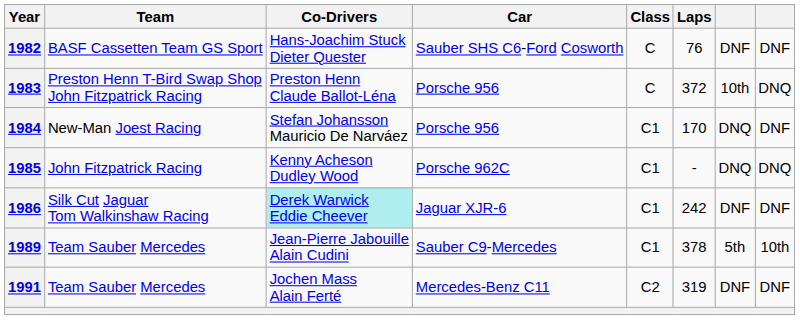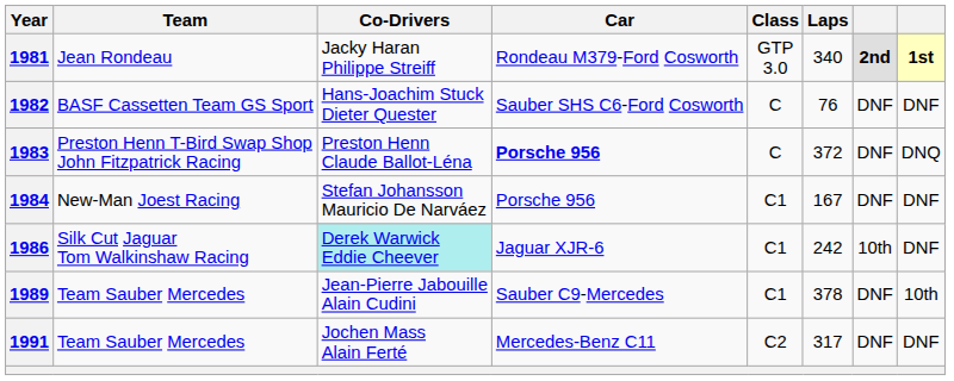+ row: 1981 | Jean Rondeau | Jacky Haran Philippe Streiff | Rondeau M379-Ford Cosworth | GTP 3.0 | 340 | 2nd | 1st
1983 | Car: normal -> bold
1983 | column 7: 10th -> DNF
1984 | Laps: 170 -> 167
1984 | column 7: DNQ -> DNF
- row: 1985 | John Fitzpatrick Racing | Kenny Acheson Dudley Wood | Porsche 962C | C1 | - | DNQ | DNQ
1986 | column 7: DNF -> 10th
1989 | column 7: 5th -> DNF
1991 | Laps: 319 -> 317
